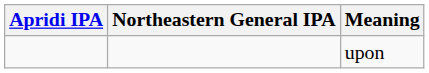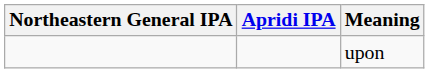columns swapped: Northeastern General IPA <-> Apridi IPA
